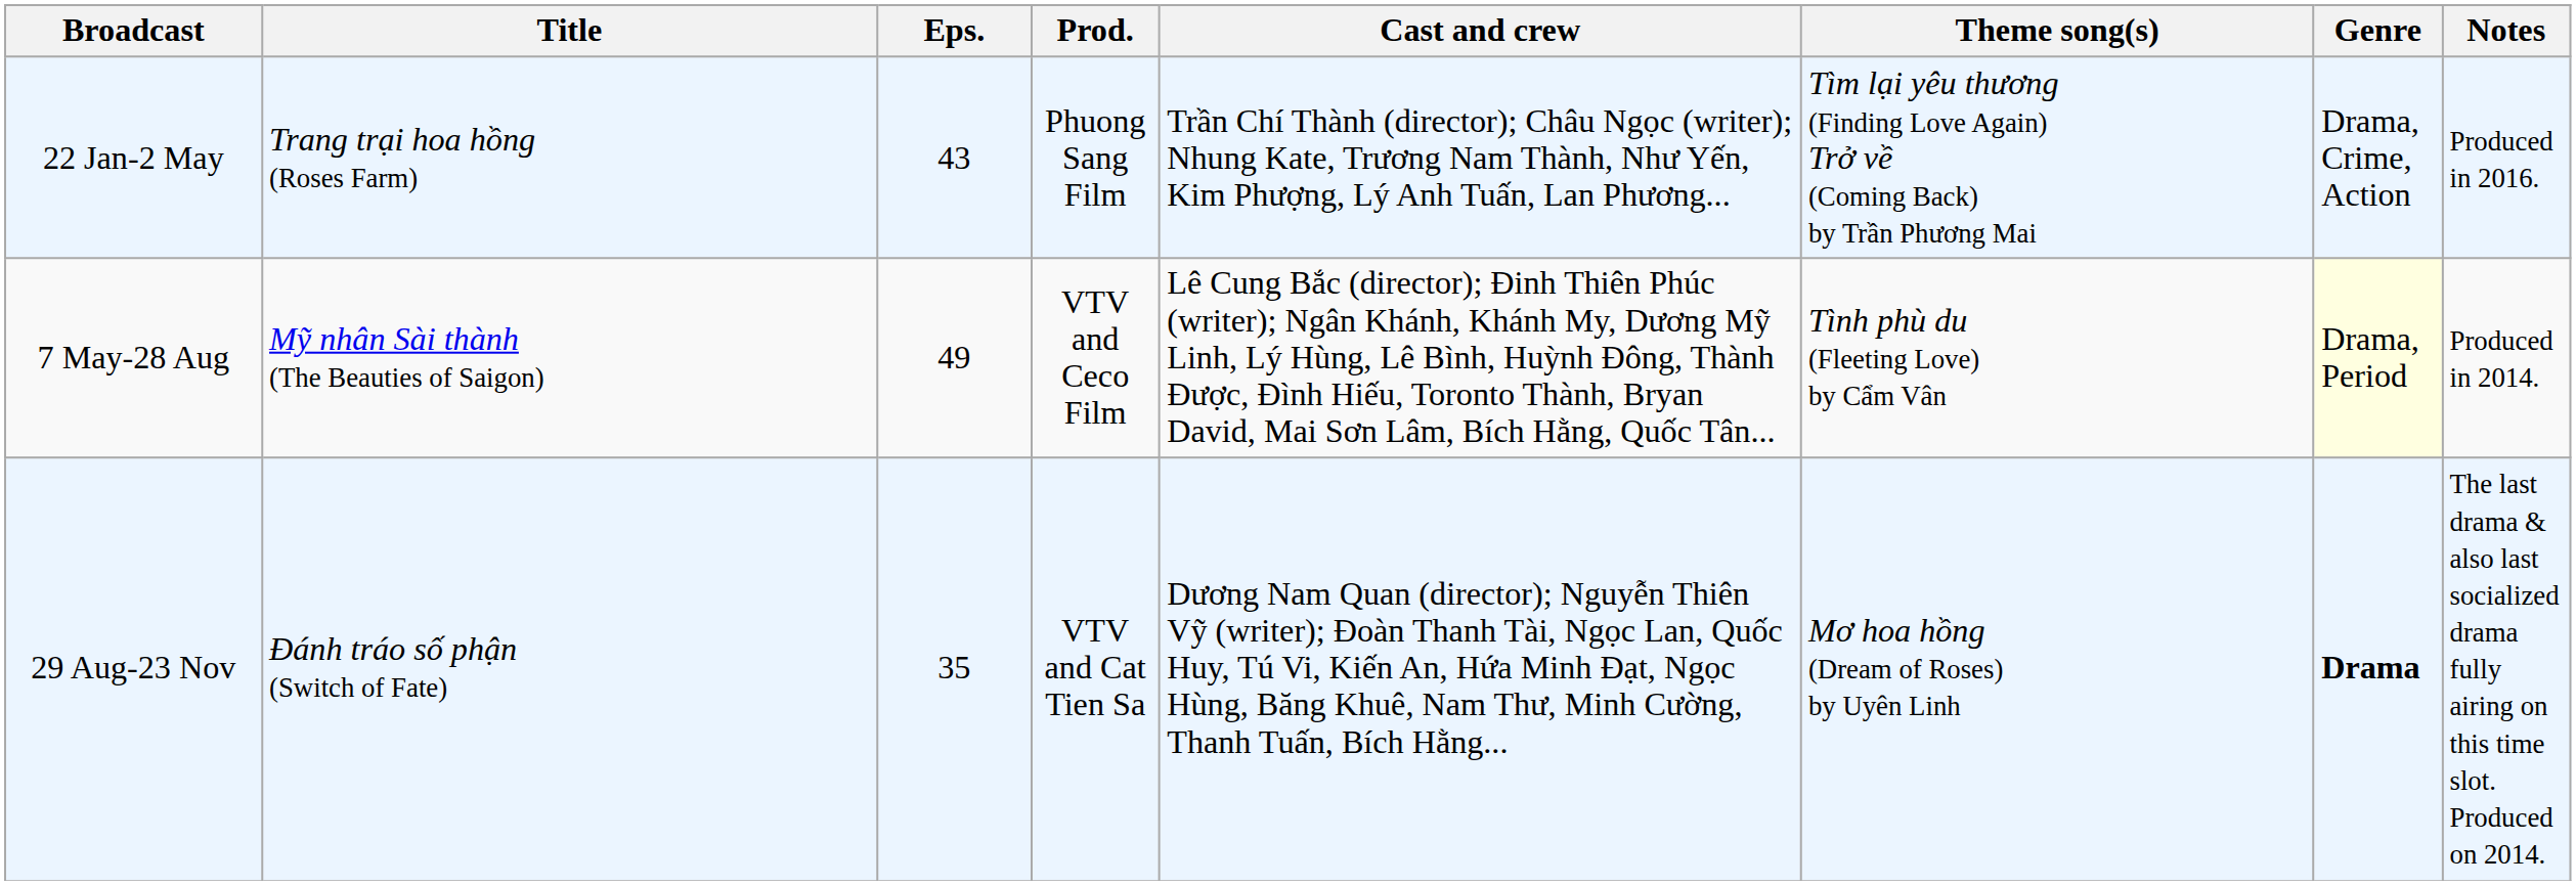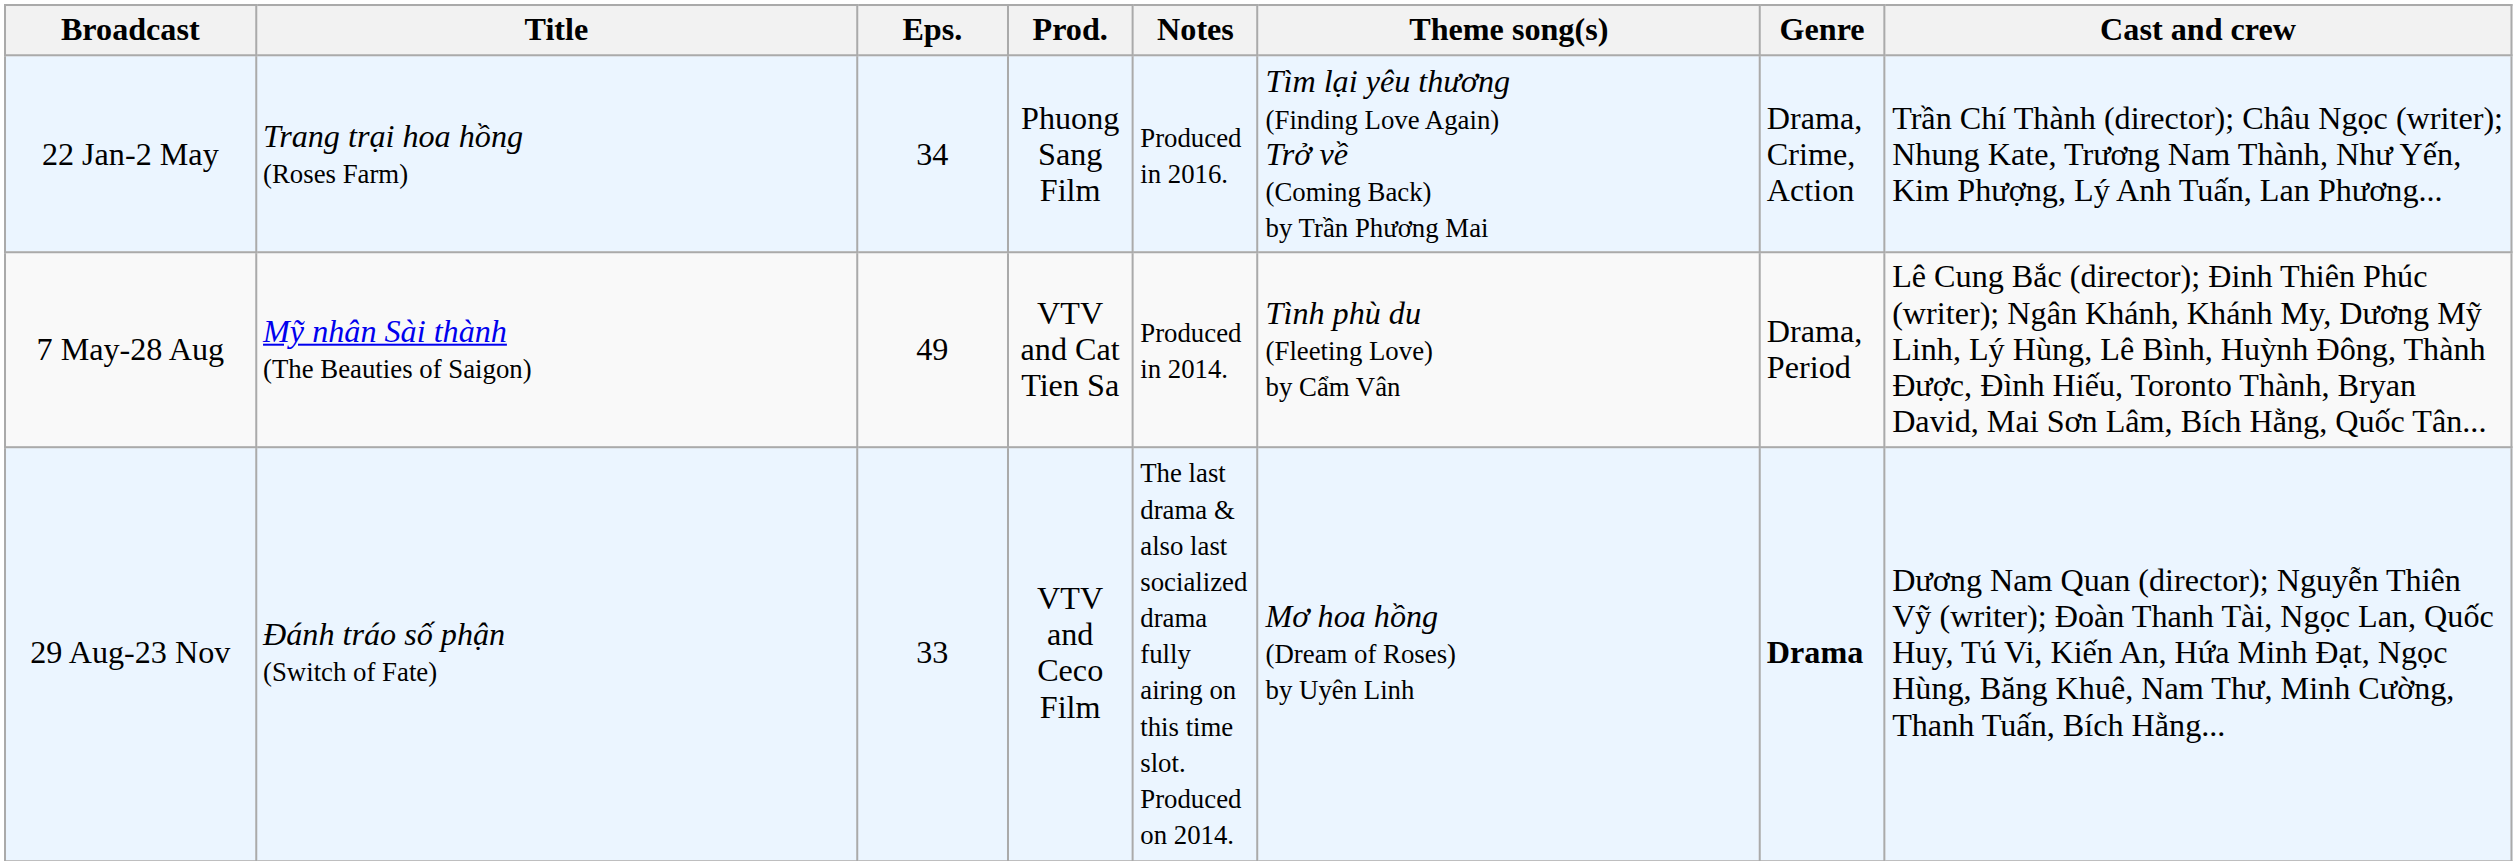columns swapped: Cast and crew <-> Notes
22 Jan-2 May | Eps.: 43 -> 34
7 May-28 Aug | Prod.: VTV and Ceco Film -> VTV and Cat Tien Sa
7 May-28 Aug | Genre: lightyellow background -> no background
29 Aug-23 Nov | Eps.: 35 -> 33
29 Aug-23 Nov | Prod.: VTV and Cat Tien Sa -> VTV and Ceco Film
